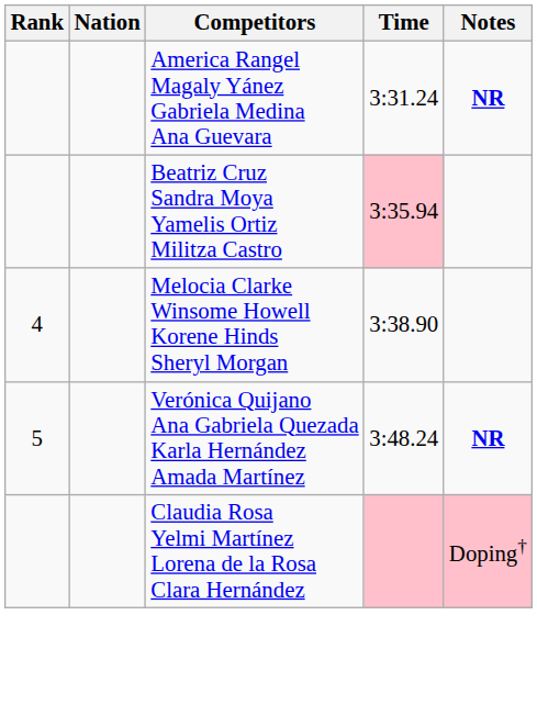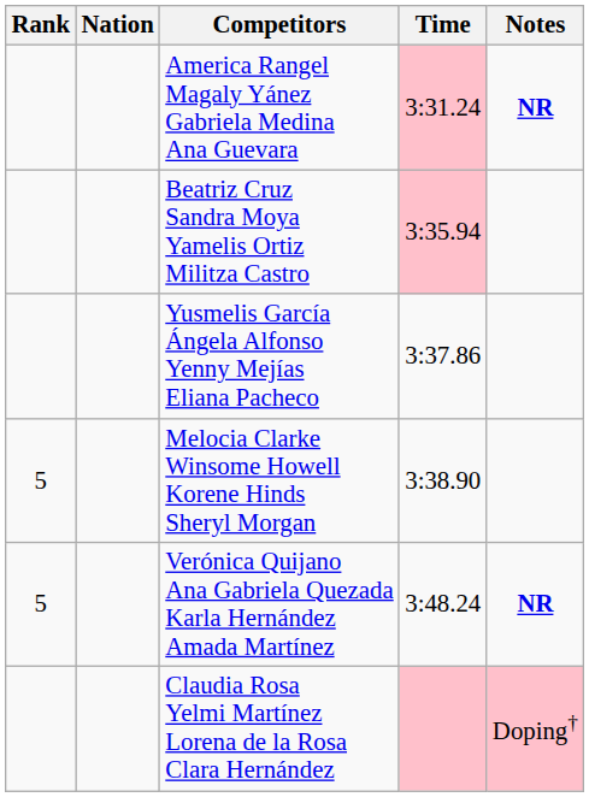America Rangel Magaly Yánez Gabriela Medina Ana Guevara | Time: no background -> pink background
+ row: Yusmelis García Ángela Alfonso Yenny Mejías Eliana Pacheco | 3:37.86
Melocia Clarke Winsome Howell Korene Hinds Sheryl Morgan | Rank: 4 -> 5
